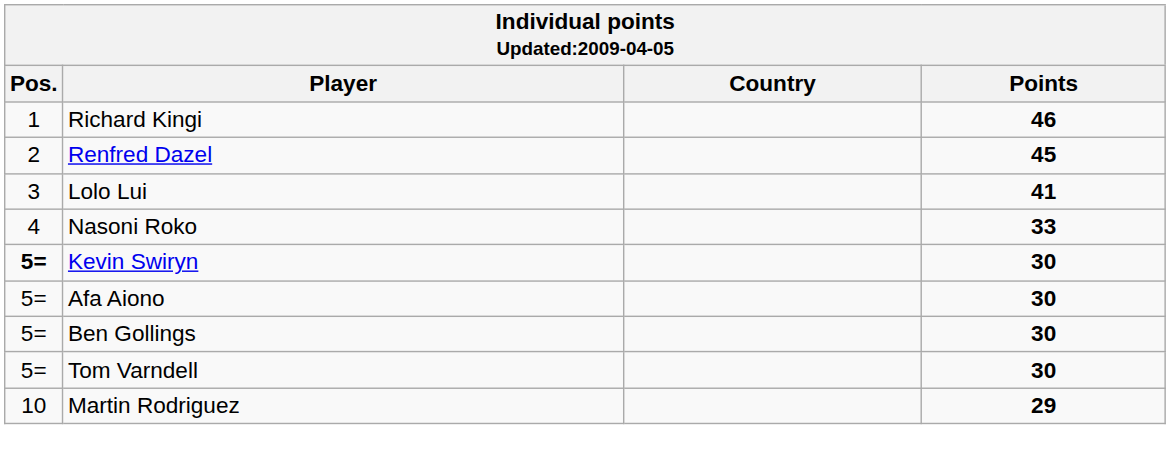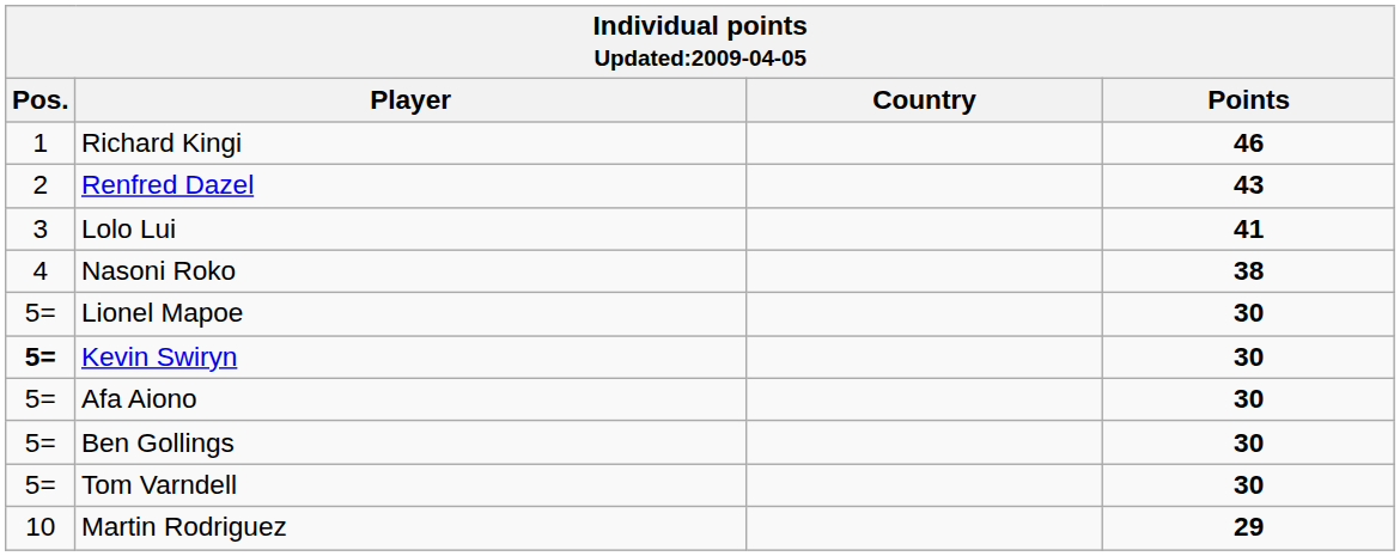Renfred Dazel | Points: 45 -> 43
Nasoni Roko | Points: 33 -> 38
+ row: 5= | Lionel Mapoe | 30
